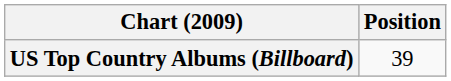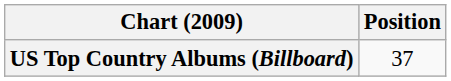US Top Country Albums (Billboard) | Position: 39 -> 37
